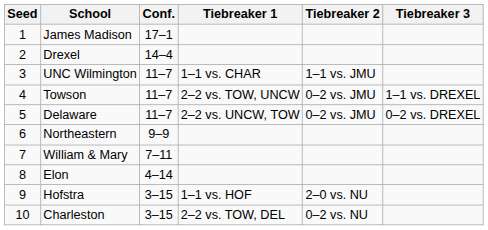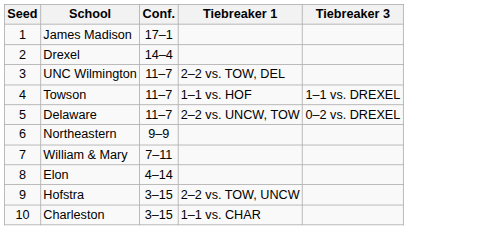- column: Tiebreaker 2 | 1–1 vs. JMU | 0–2 vs. JMU | 0–2 vs. JMU | 2–0 vs. NU | 0–2 vs. NU
UNC Wilmington | Tiebreaker 1: 1–1 vs. CHAR -> 2–2 vs. TOW, DEL
Towson | Tiebreaker 1: 2–2 vs. TOW, UNCW -> 1–1 vs. HOF
Hofstra | Tiebreaker 1: 1–1 vs. HOF -> 2–2 vs. TOW, UNCW
Charleston | Tiebreaker 1: 2–2 vs. TOW, DEL -> 1–1 vs. CHAR
